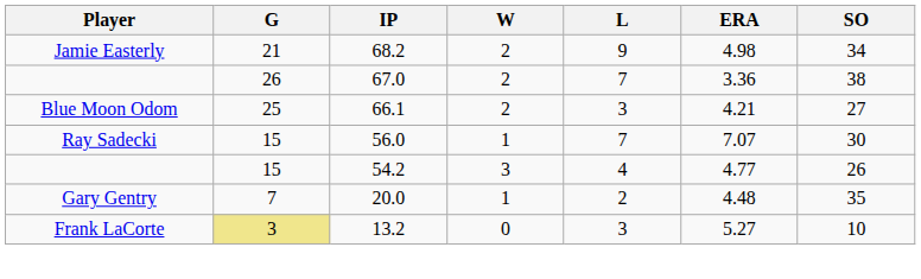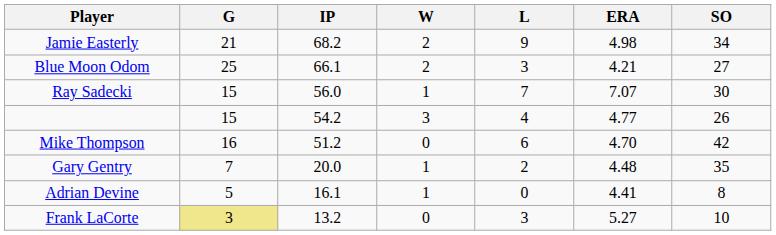- row: 26 | 67.0 | 2 | 7 | 3.36 | 38
+ row: Mike Thompson | 16 | 51.2 | 0 | 6 | 4.70 | 42
+ row: Adrian Devine | 5 | 16.1 | 1 | 0 | 4.41 | 8
